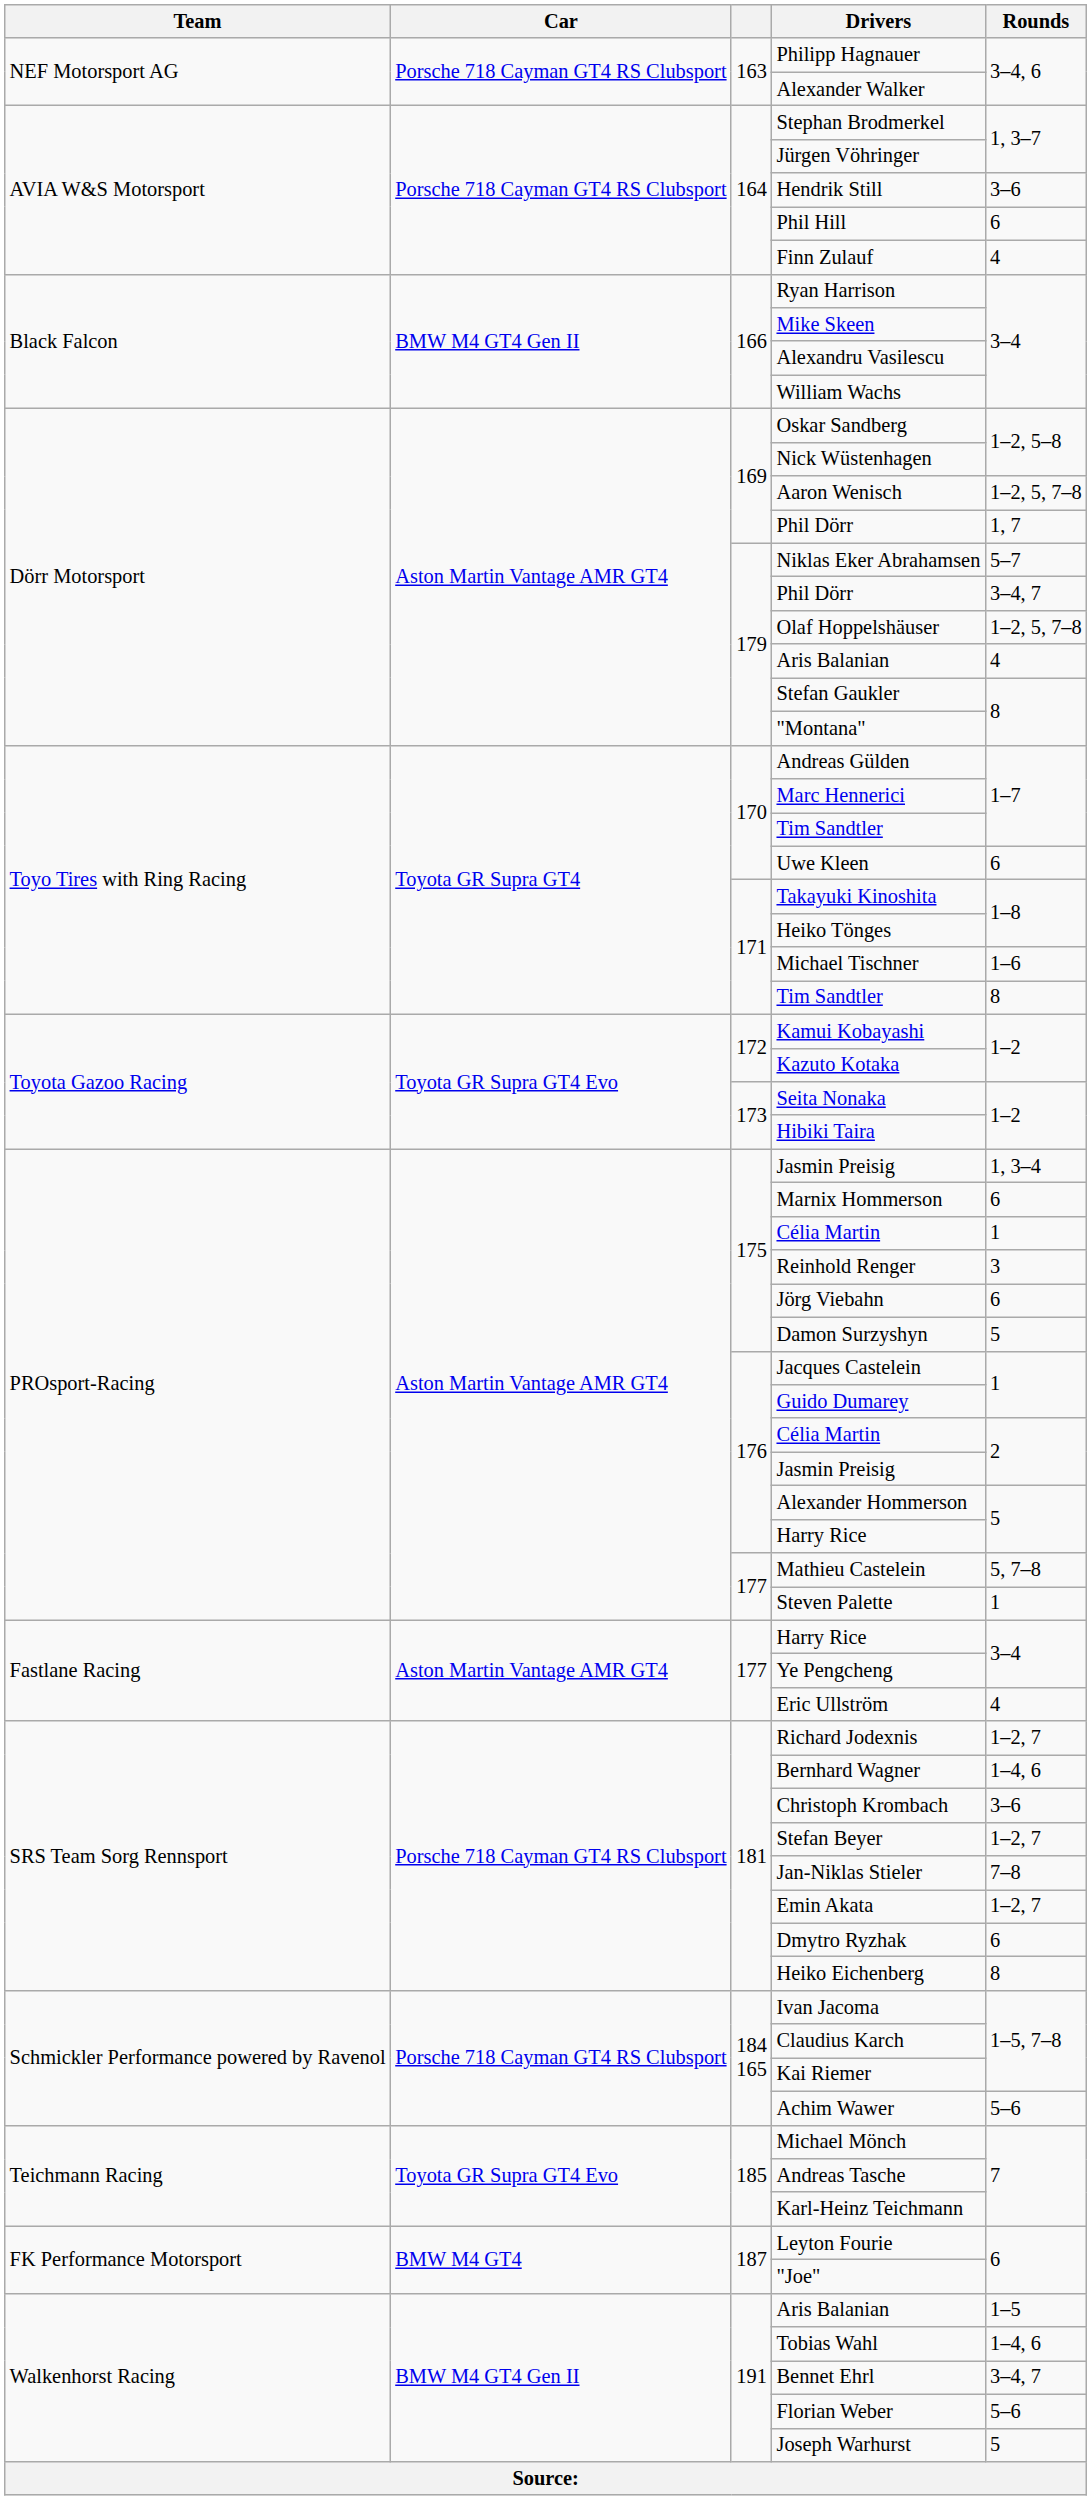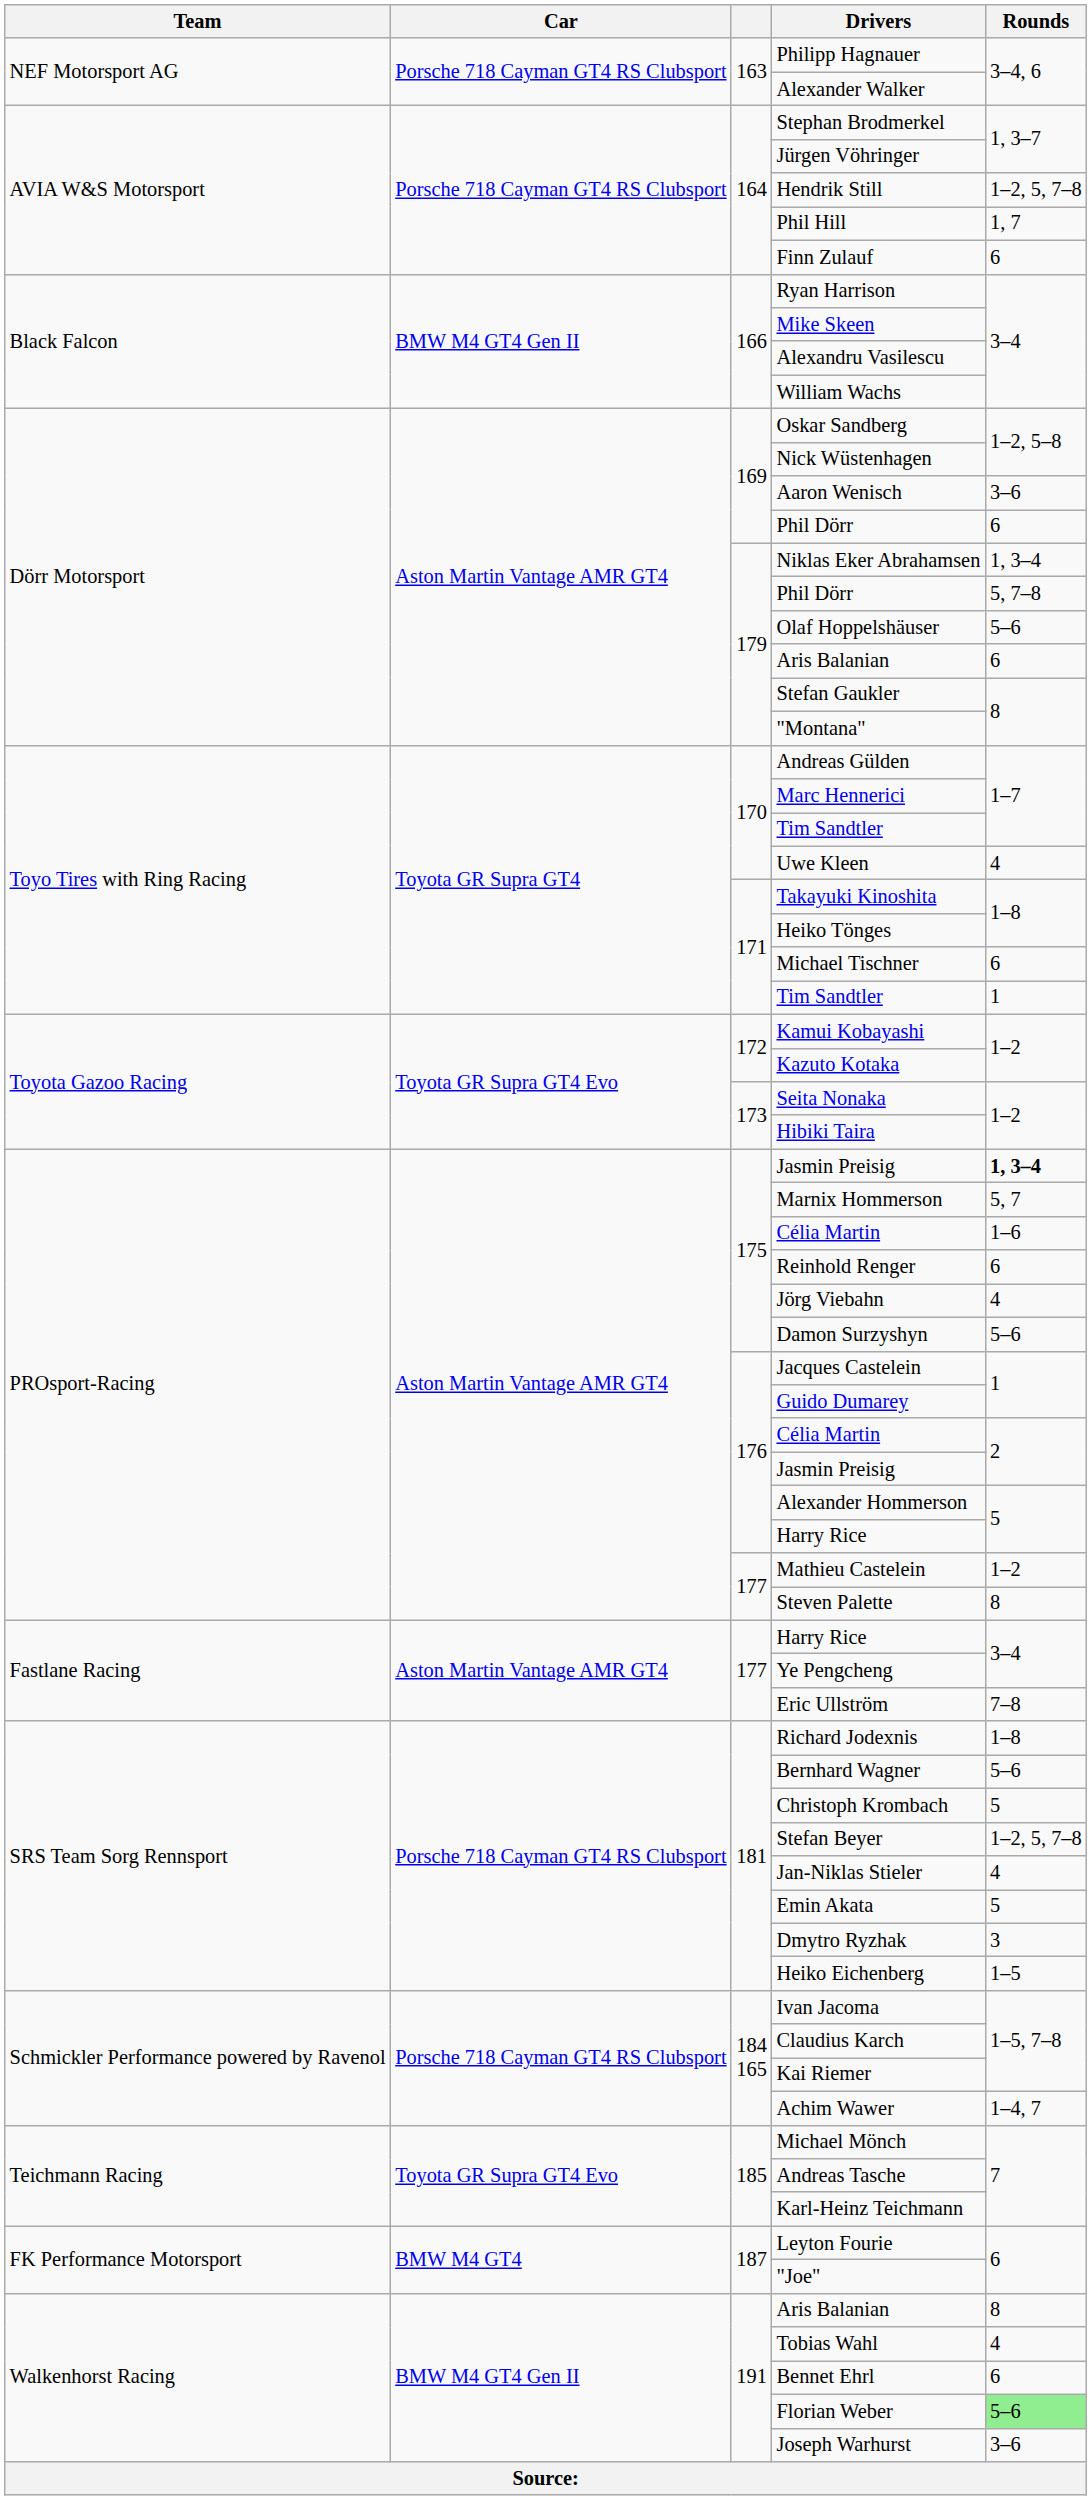Hendrik Still | Rounds: 3–6 -> 1–2, 5, 7–8
Phil Hill | Rounds: 6 -> 1, 7
Finn Zulauf | Rounds: 4 -> 6
Aaron Wenisch | Rounds: 1–2, 5, 7–8 -> 3–6
169 / Phil Dörr | Rounds: 1, 7 -> 6
Niklas Eker Abrahamsen | Rounds: 5–7 -> 1, 3–4
179 / Phil Dörr | Rounds: 3–4, 7 -> 5, 7–8
Olaf Hoppelshäuser | Rounds: 1–2, 5, 7–8 -> 5–6
179 / Aris Balanian | Rounds: 4 -> 6
Uwe Kleen | Rounds: 6 -> 4
Michael Tischner | Rounds: 1–6 -> 6
171 / Tim Sandtler | Rounds: 8 -> 1
175 / Jasmin Preisig | Rounds: normal -> bold
Marnix Hommerson | Rounds: 6 -> 5, 7
175 / Célia Martin | Rounds: 1 -> 1–6
Reinhold Renger | Rounds: 3 -> 6
Jörg Viebahn | Rounds: 6 -> 4
Damon Surzyshyn | Rounds: 5 -> 5–6
Mathieu Castelein | Rounds: 5, 7–8 -> 1–2
Steven Palette | Rounds: 1 -> 8
Eric Ullström | Rounds: 4 -> 7–8
Richard Jodexnis | Rounds: 1–2, 7 -> 1–8
Bernhard Wagner | Rounds: 1–4, 6 -> 5–6
Christoph Krombach | Rounds: 3–6 -> 5
Stefan Beyer | Rounds: 1–2, 7 -> 1–2, 5, 7–8
Jan-Niklas Stieler | Rounds: 7–8 -> 4
Emin Akata | Rounds: 1–2, 7 -> 5
Dmytro Ryzhak | Rounds: 6 -> 3
Heiko Eichenberg | Rounds: 8 -> 1–5
Achim Wawer | Rounds: 5–6 -> 1–4, 7
191 / Aris Balanian | Rounds: 1–5 -> 8
Tobias Wahl | Rounds: 1–4, 6 -> 4
Bennet Ehrl | Rounds: 3–4, 7 -> 6
Florian Weber | Rounds: no background -> lightgreen background
Joseph Warhurst | Rounds: 5 -> 3–6
